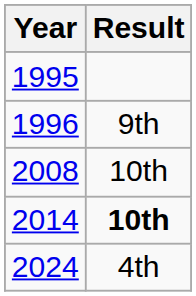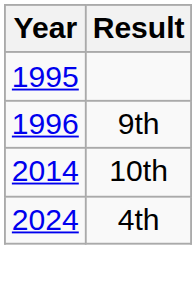- row: 2008 | 10th
2014 | Result: bold -> normal
